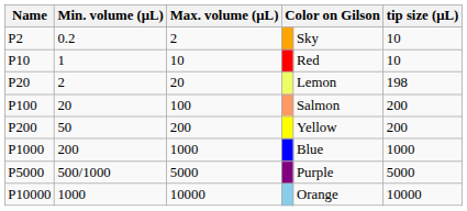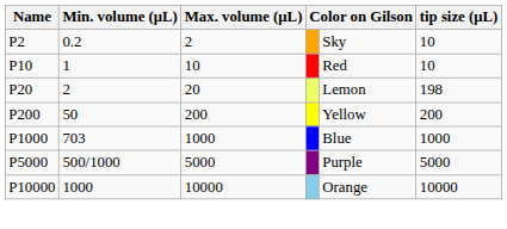- row: P100 | 20 | 100 | Salmon | 200
P1000 | Min. volume (μL): 200 -> 703
